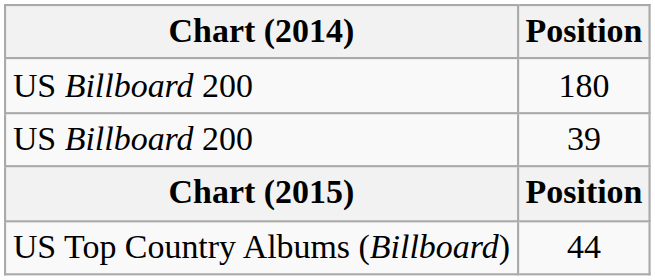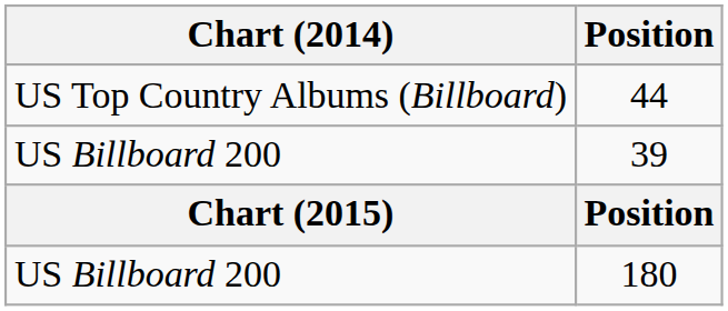rows swapped: 180 <-> 44
